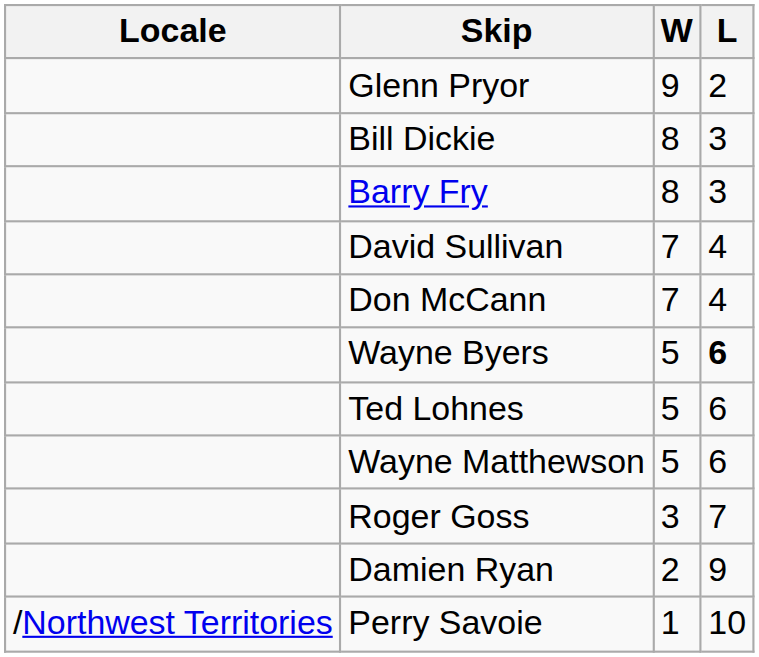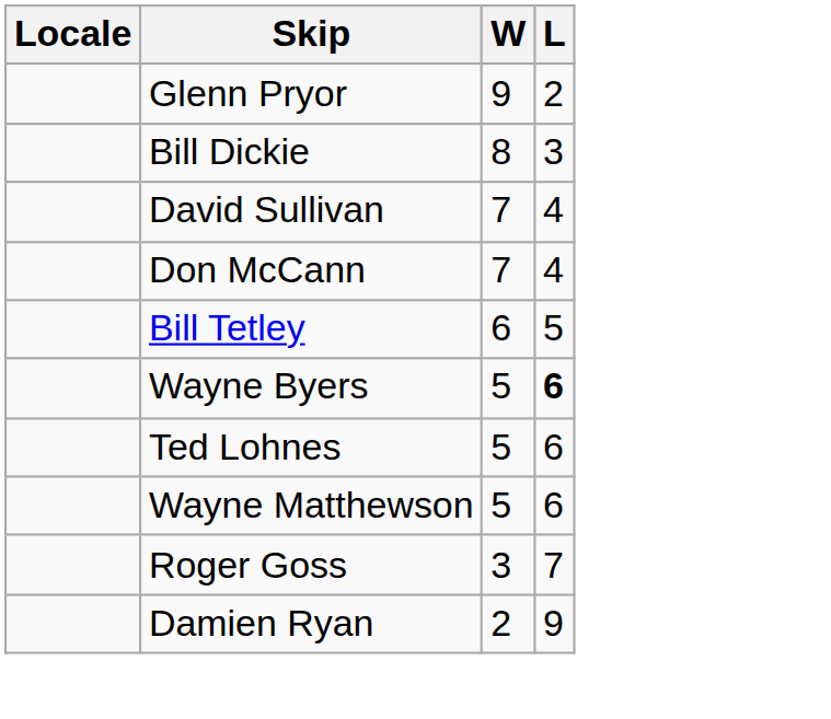- row: Barry Fry | 8 | 3
+ row: Bill Tetley | 6 | 5
- row: /Northwest Territories | Perry Savoie | 1 | 10
